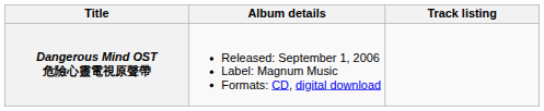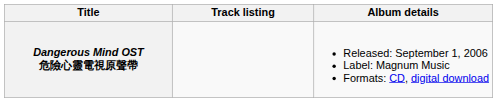columns swapped: Album details <-> Track listing
